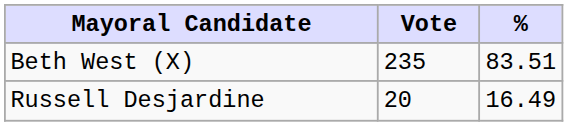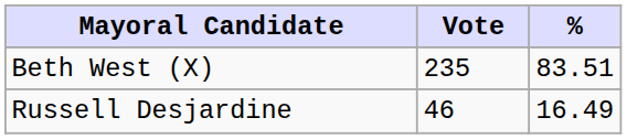Russell Desjardine | Vote: 20 -> 46
